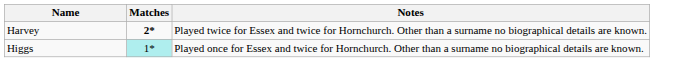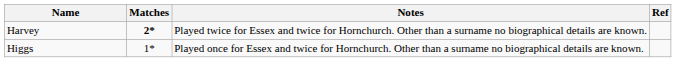+ column: Ref
Higgs | Matches: paleturquoise background -> no background
